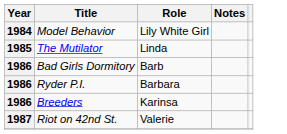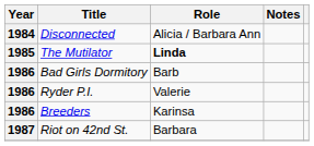+ row: 1984 | Disconnected | Alicia / Barbara Ann
- row: 1984 | Model Behavior | Lily White Girl
The Mutilator | Role: normal -> bold
Ryder P.I. | Role: Barbara -> Valerie
Riot on 42nd St. | Role: Valerie -> Barbara
